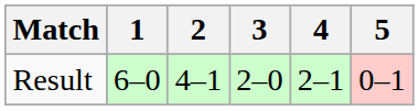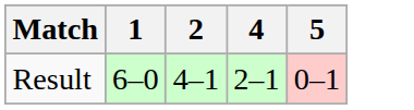- column: 3 | 2–0
